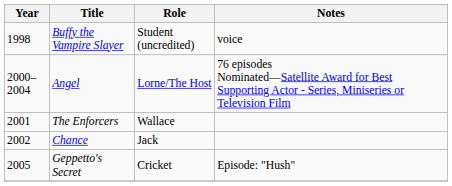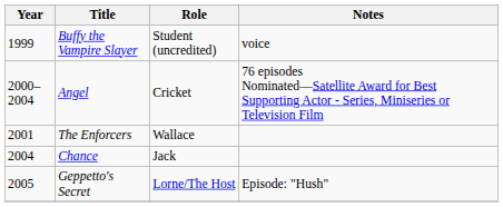Buffy the Vampire Slayer | Year: 1998 -> 1999
Angel | Role: Lorne/The Host -> Cricket
Chance | Year: 2002 -> 2004
Geppetto's Secret | Role: Cricket -> Lorne/The Host
